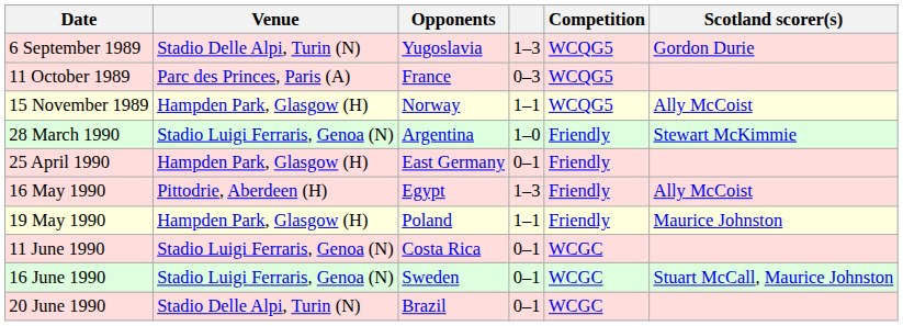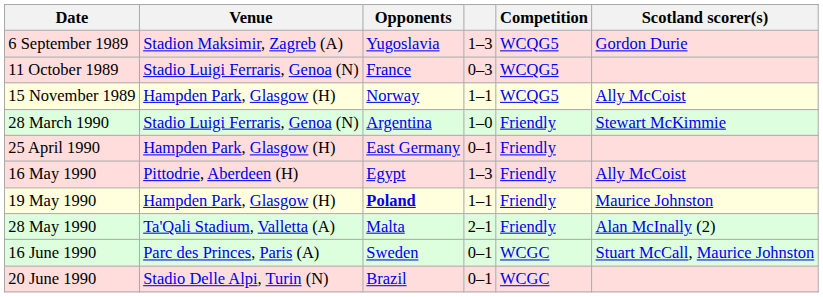6 September 1989 | Venue: Stadio Delle Alpi, Turin (N) -> Stadion Maksimir, Zagreb (A)
11 October 1989 | Venue: Parc des Princes, Paris (A) -> Stadio Luigi Ferraris, Genoa (N)
19 May 1990 | Opponents: normal -> bold
+ row: 28 May 1990 | Ta'Qali Stadium, Valletta (A) | Malta | 2–1 | Friendly | Alan McInally (2)
- row: 11 June 1990 | Stadio Luigi Ferraris, Genoa (N) | Costa Rica | 0–1 | WCGC
16 June 1990 | Venue: Stadio Luigi Ferraris, Genoa (N) -> Parc des Princes, Paris (A)
